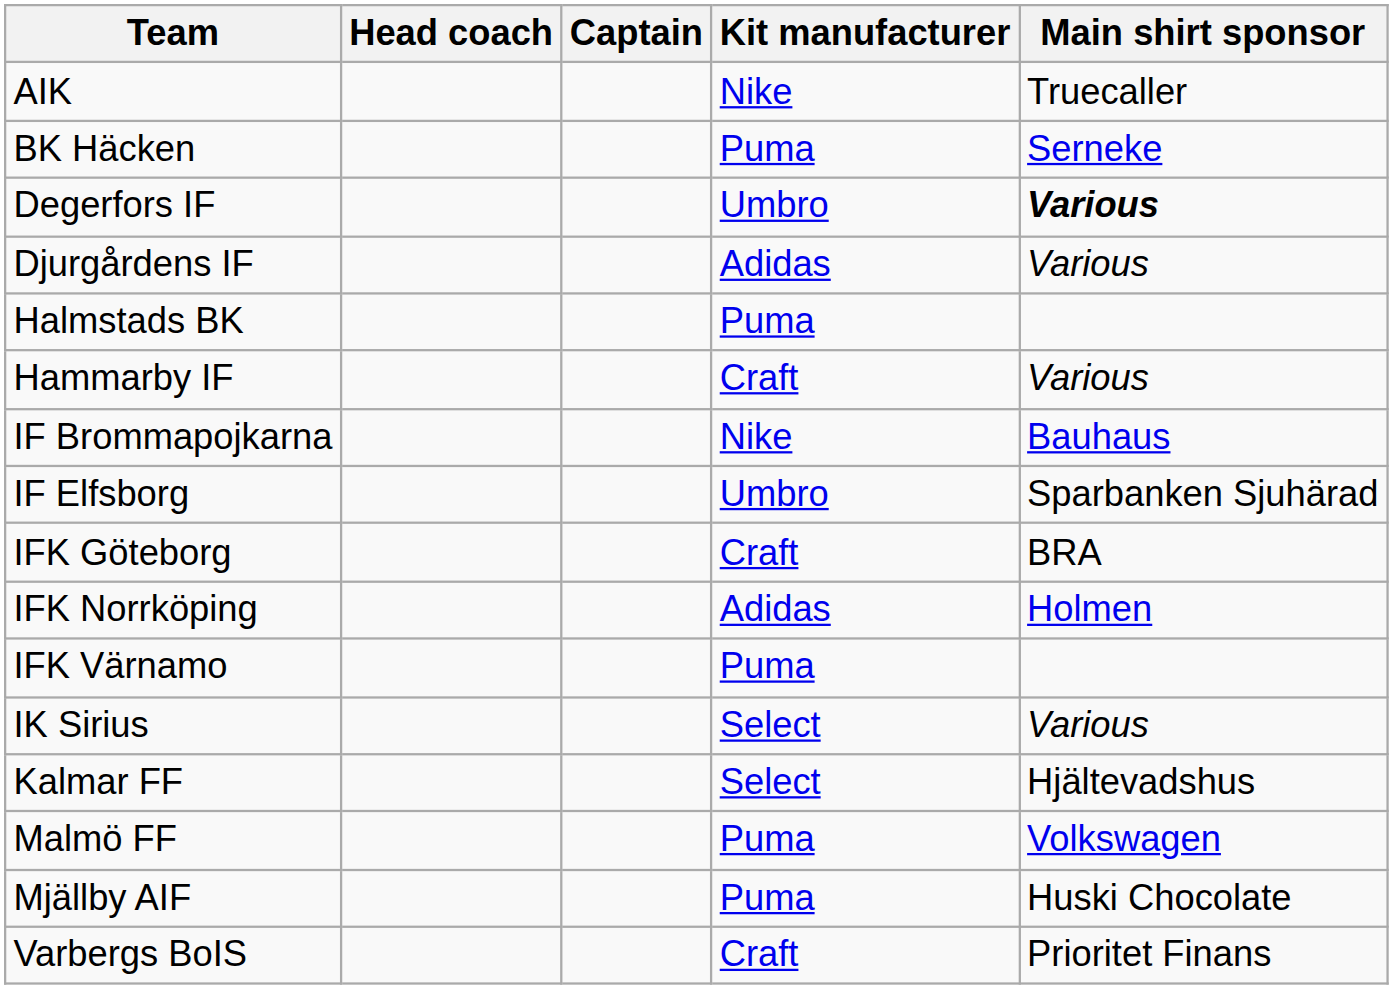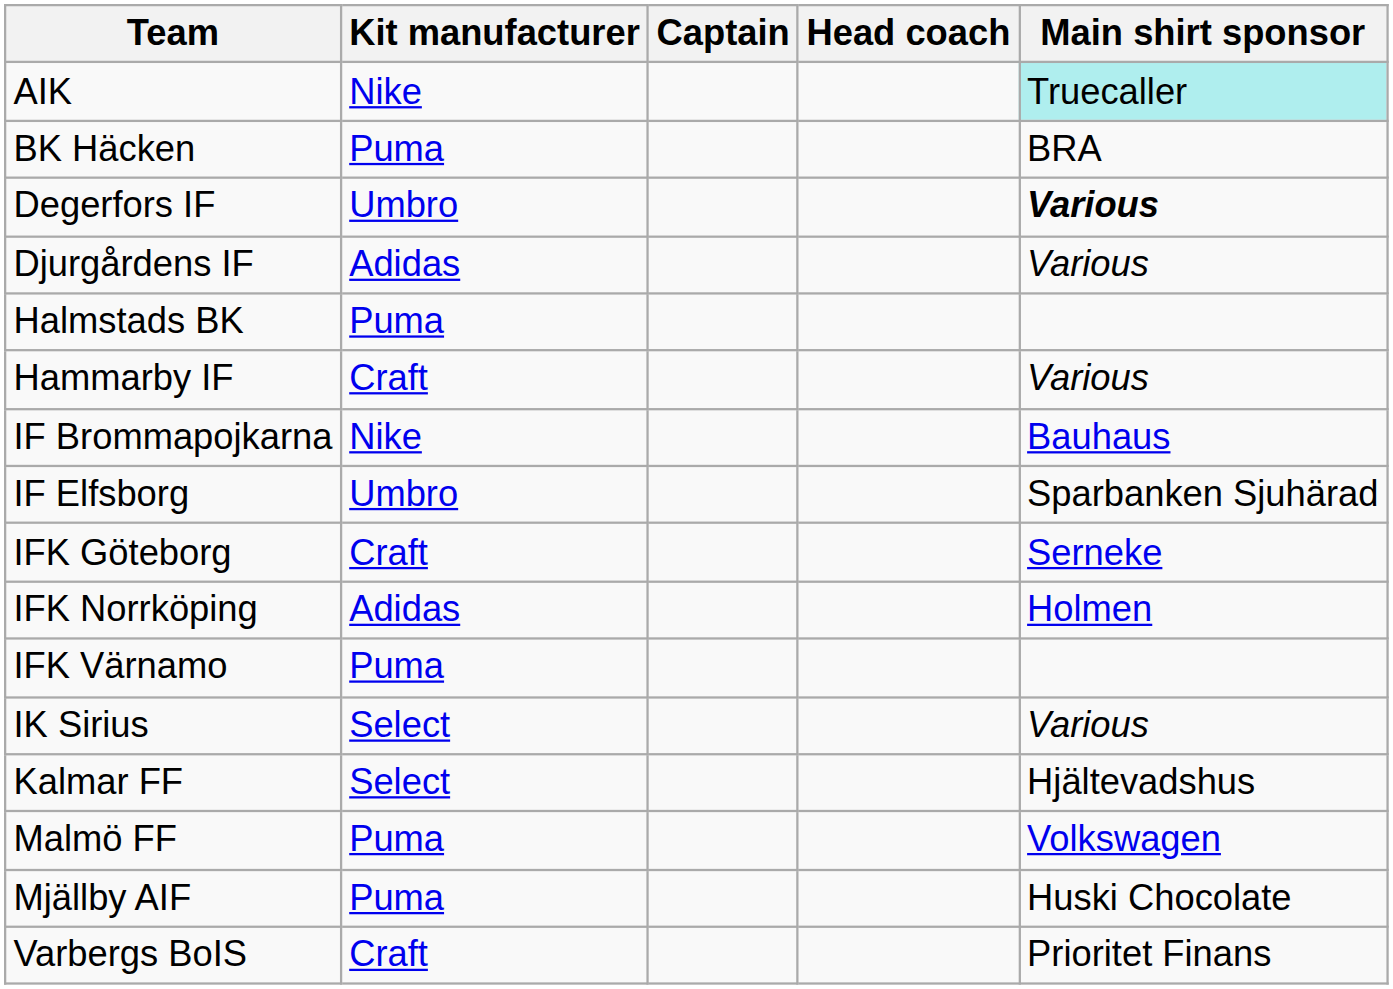columns swapped: Head coach <-> Kit manufacturer
AIK | Main shirt sponsor: no background -> paleturquoise background
BK Häcken | Main shirt sponsor: Serneke -> BRA
IFK Göteborg | Main shirt sponsor: BRA -> Serneke
